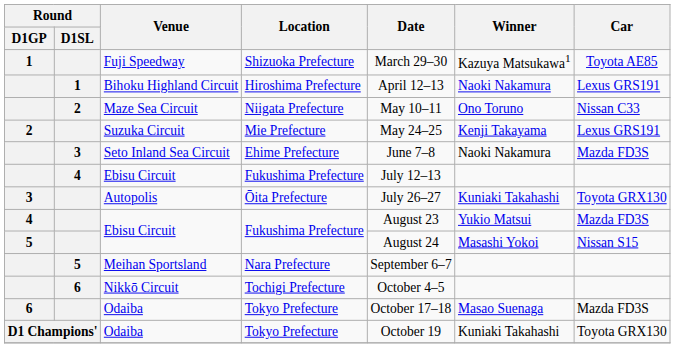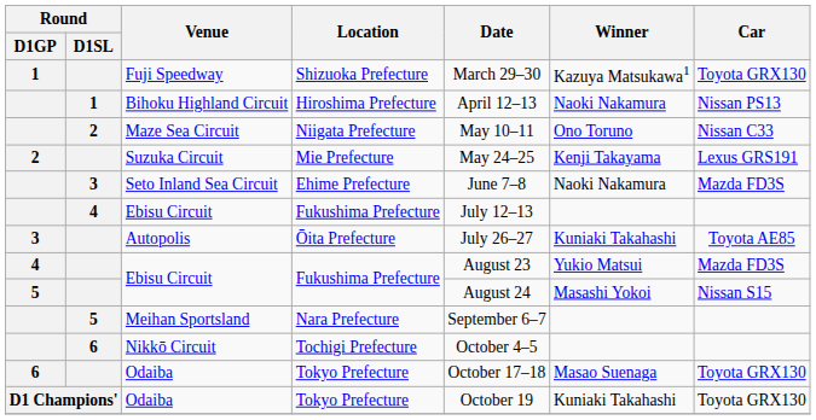Fuji Speedway | Car: Toyota AE85 -> Toyota GRX130
Bihoku Highland Circuit | Car: Lexus GRS191 -> Nissan PS13
Autopolis | Car: Toyota GRX130 -> Toyota AE85
6 / Odaiba | Car: Mazda FD3S -> Toyota GRX130
